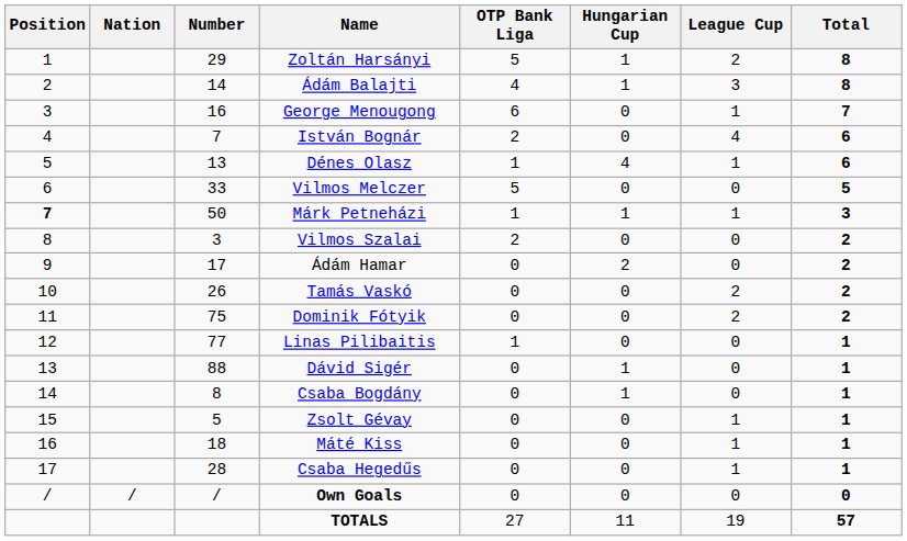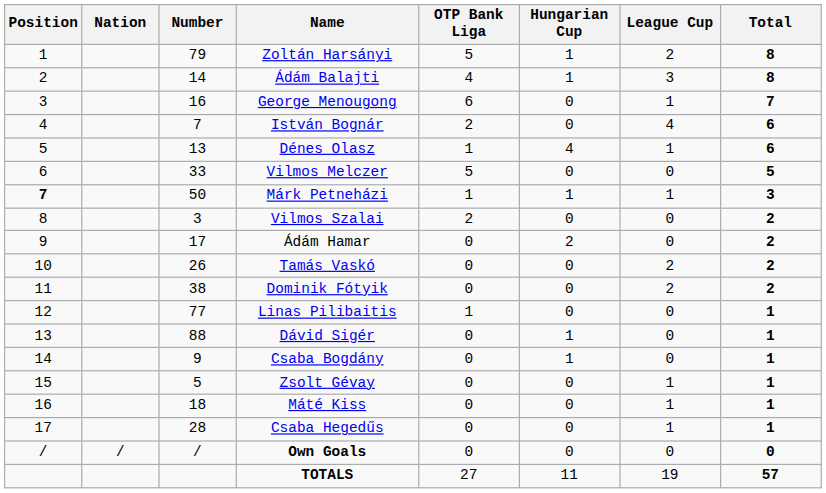Zoltán Harsányi | Number: 29 -> 79
Dominik Fótyik | Number: 75 -> 38
Csaba Bogdány | Number: 8 -> 9
